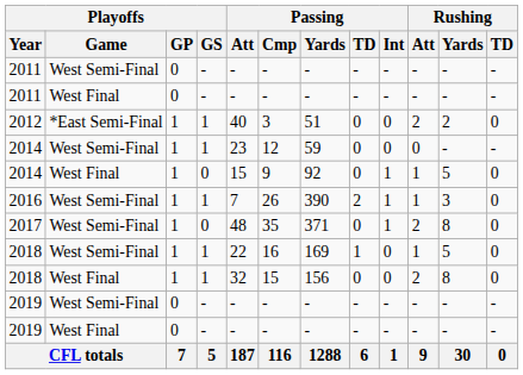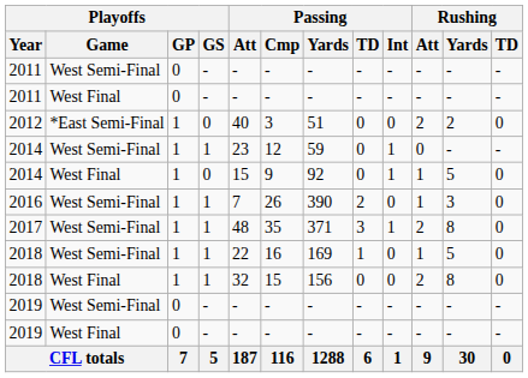2012 | Playoffs / GS: 1 -> 0
2014 / West Semi-Final | Passing / Int: 0 -> 1
2016 | Passing / Int: 1 -> 0
2017 | Playoffs / GS: 0 -> 1
2017 | Passing / TD: 0 -> 3
